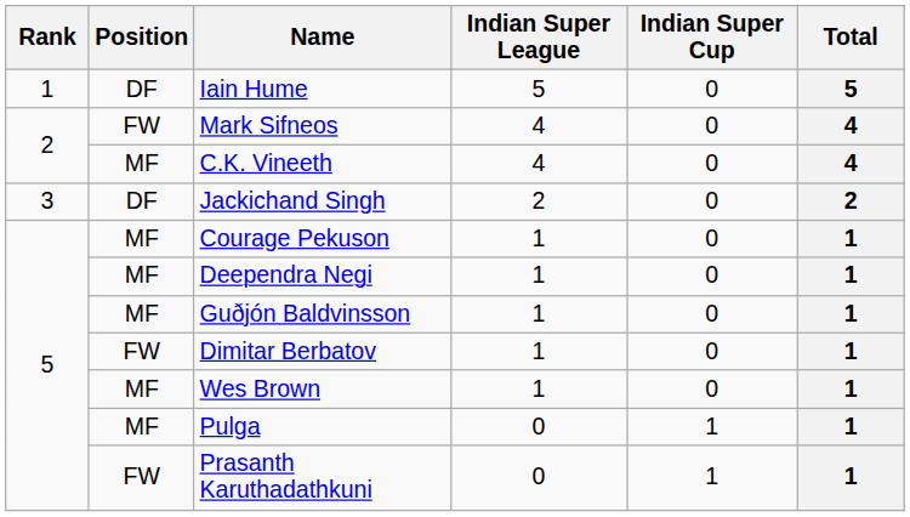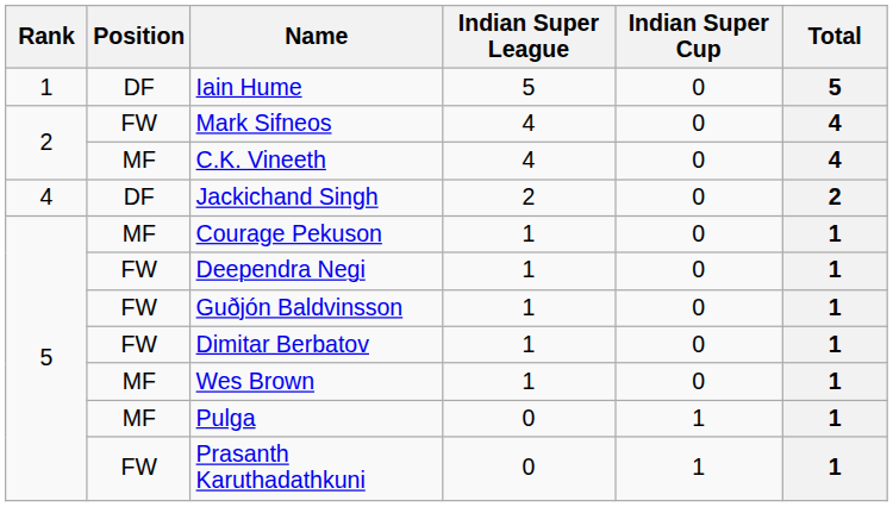Jackichand Singh | Rank: 3 -> 4
Deependra Negi | Position: MF -> FW
Guðjón Baldvinsson | Position: MF -> FW
